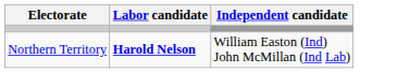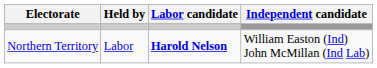+ column: Held by | Labor
